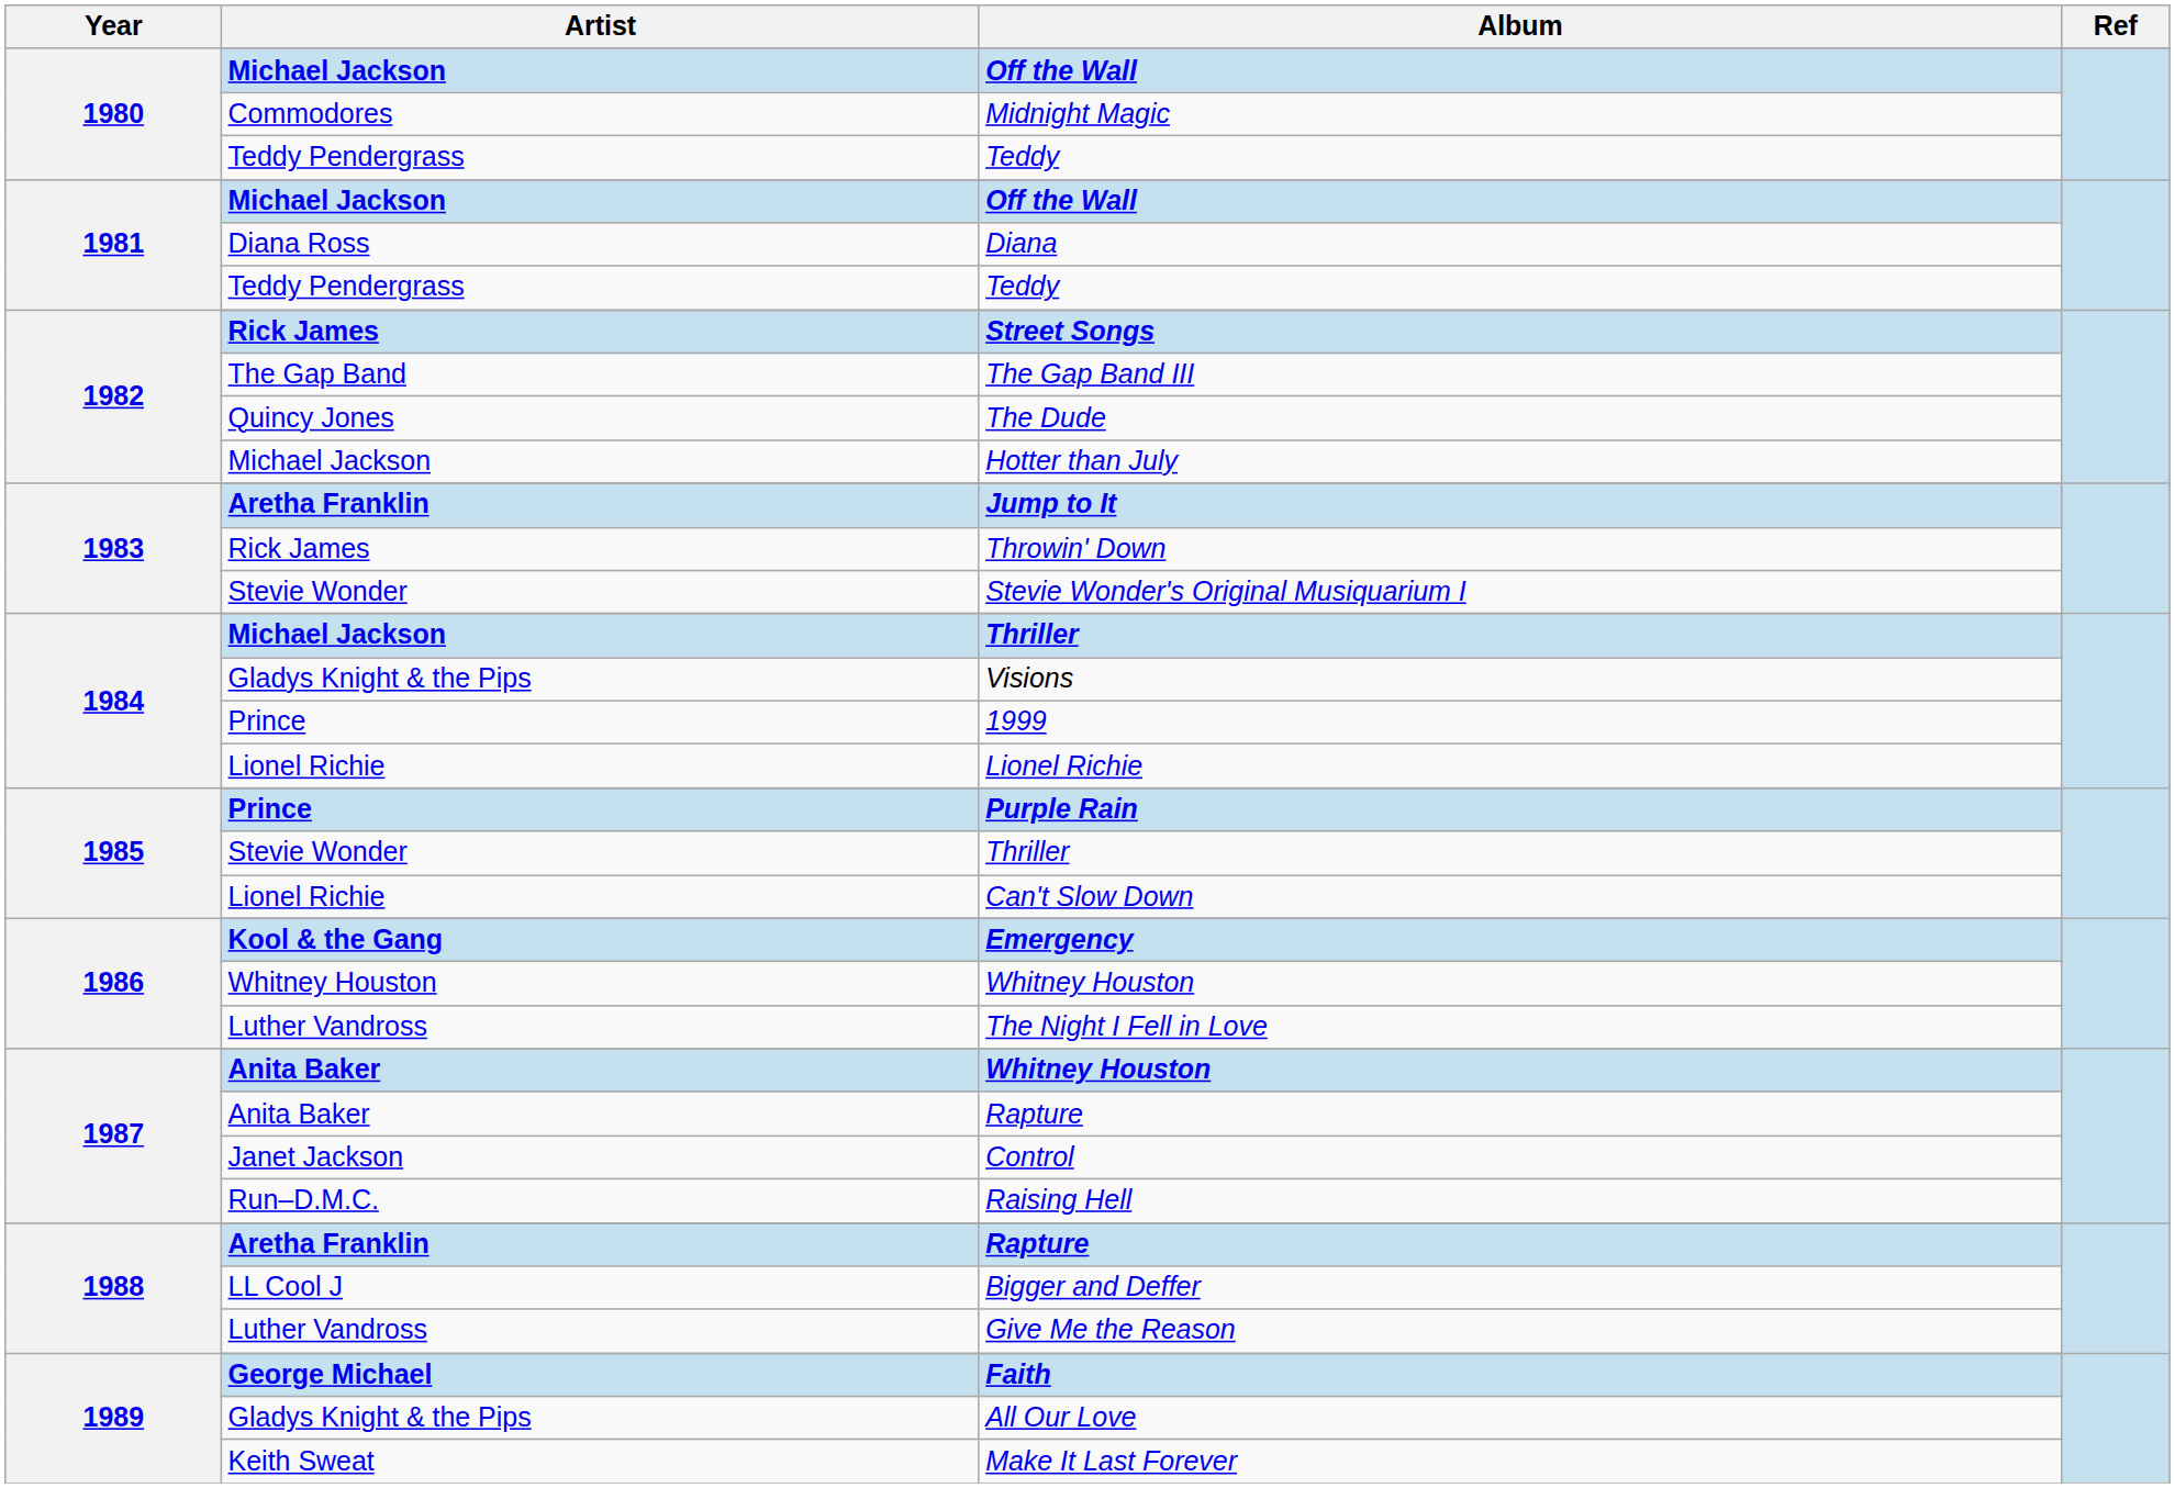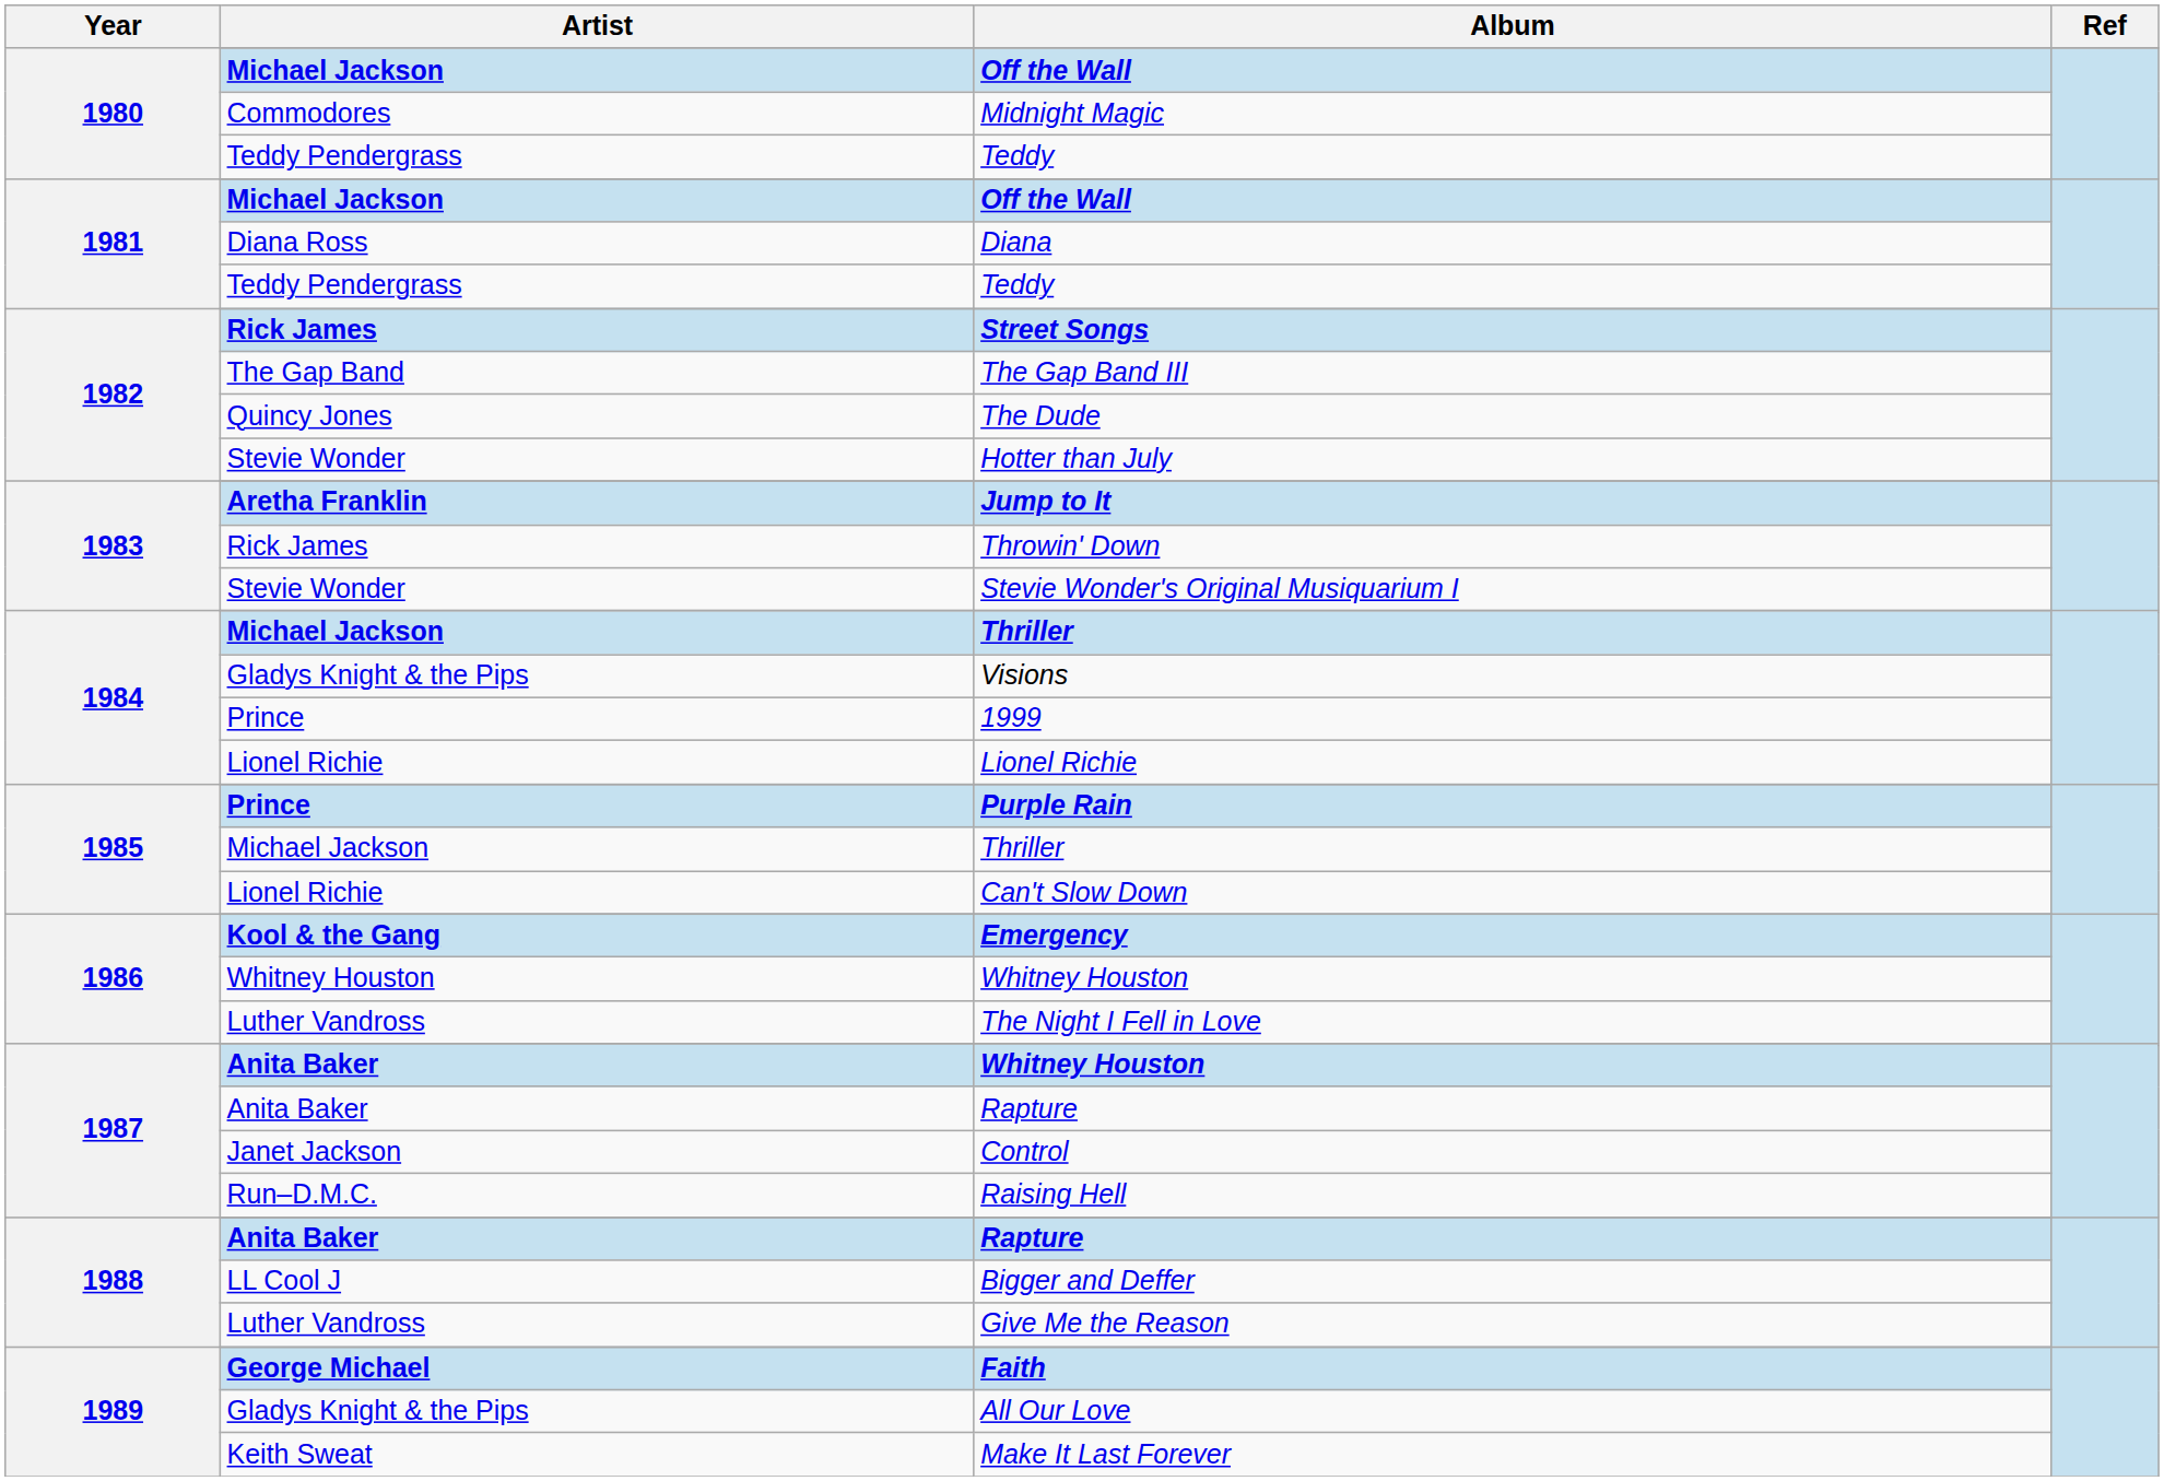Hotter than July | Artist: Michael Jackson -> Stevie Wonder
1985 / Thriller | Artist: Stevie Wonder -> Michael Jackson
1988 / Rapture | Artist: Aretha Franklin -> Anita Baker
